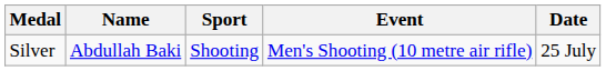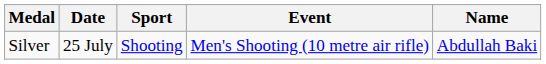columns swapped: Name <-> Date
